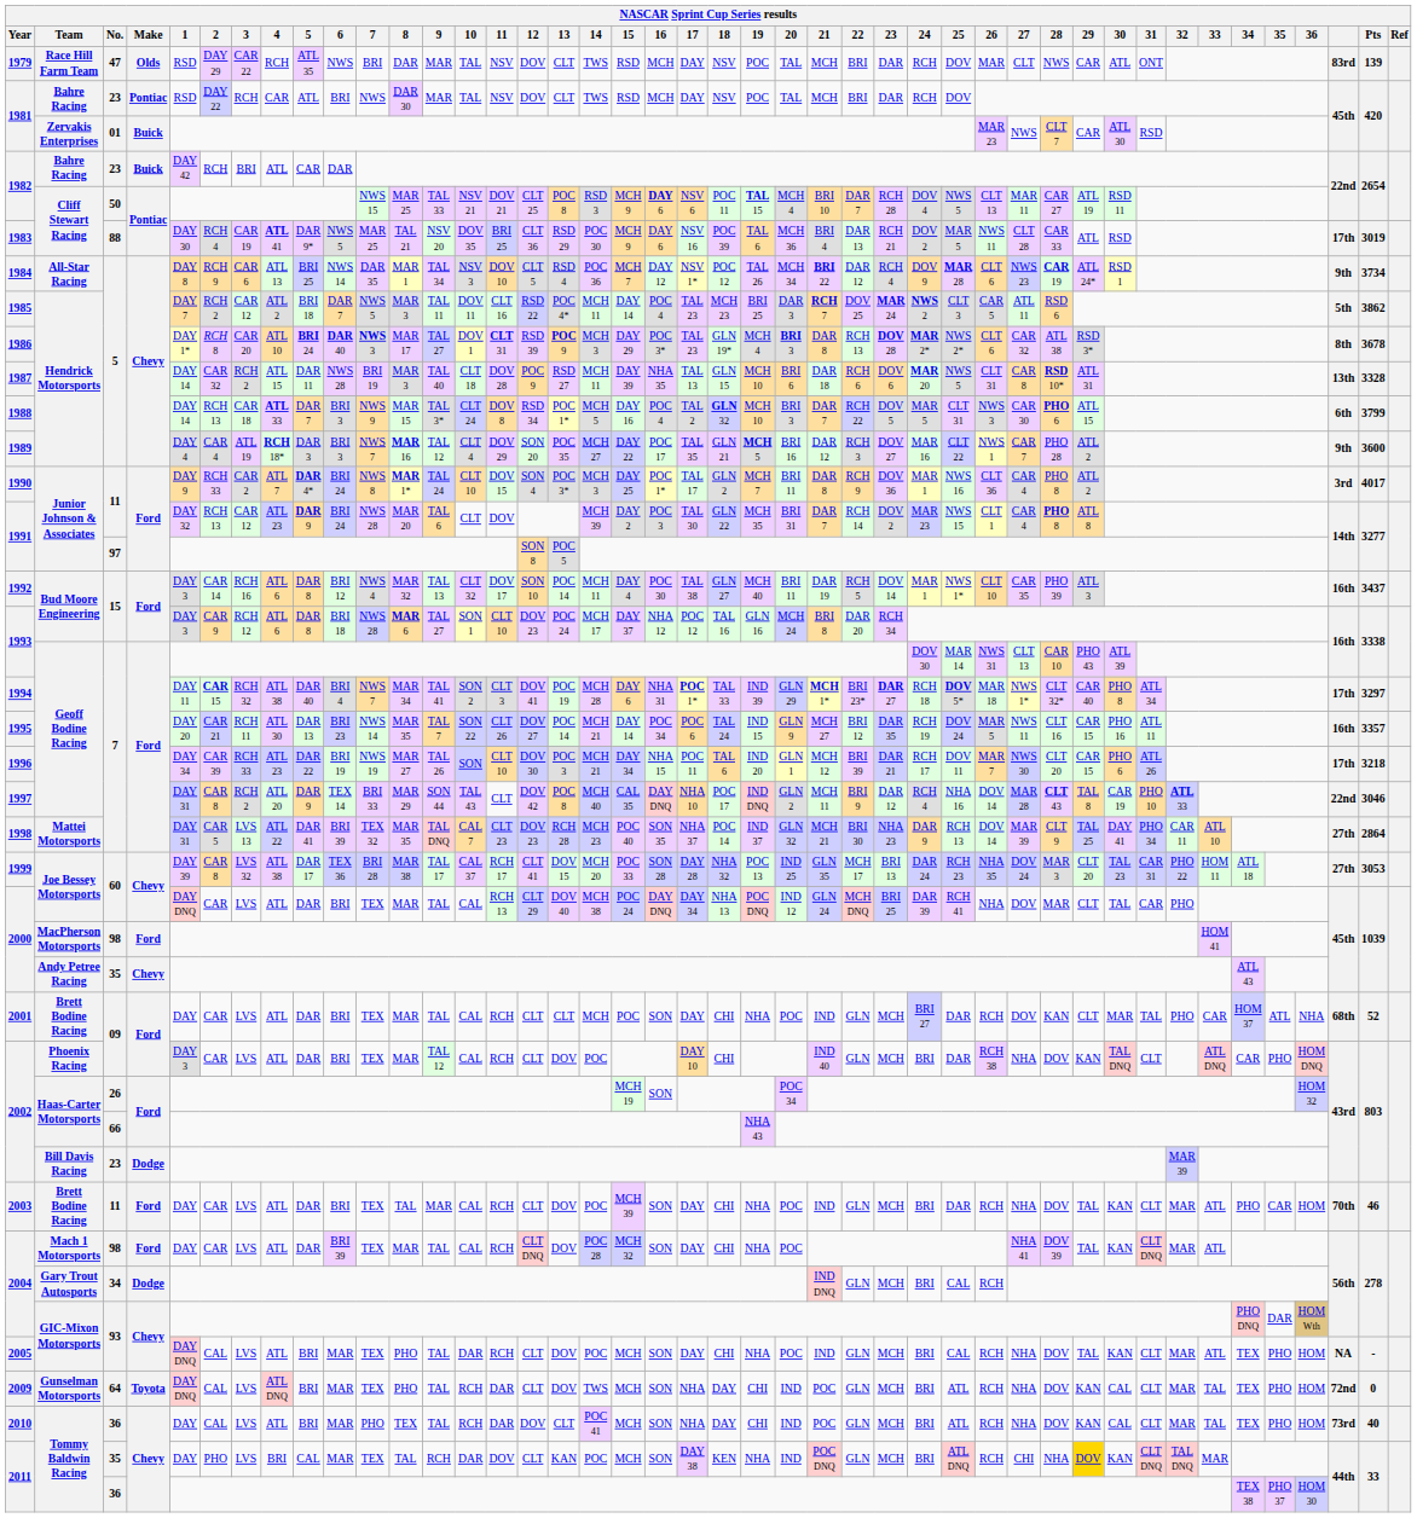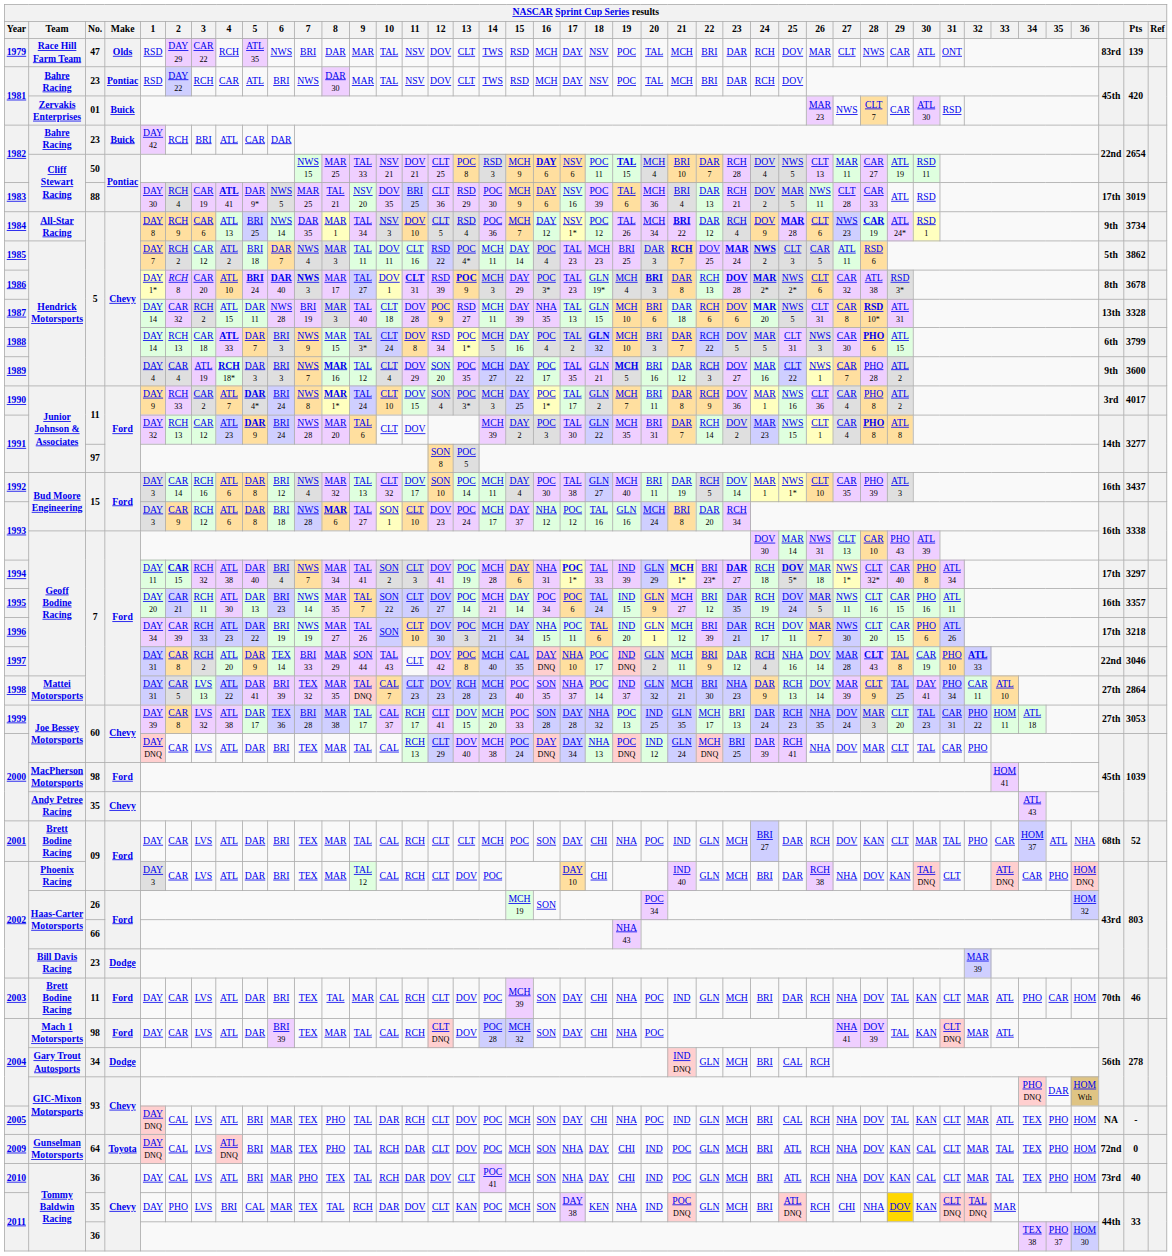1985 | 7: NWS 5 -> NWS 4
2009 | 14: TWS -> POC
